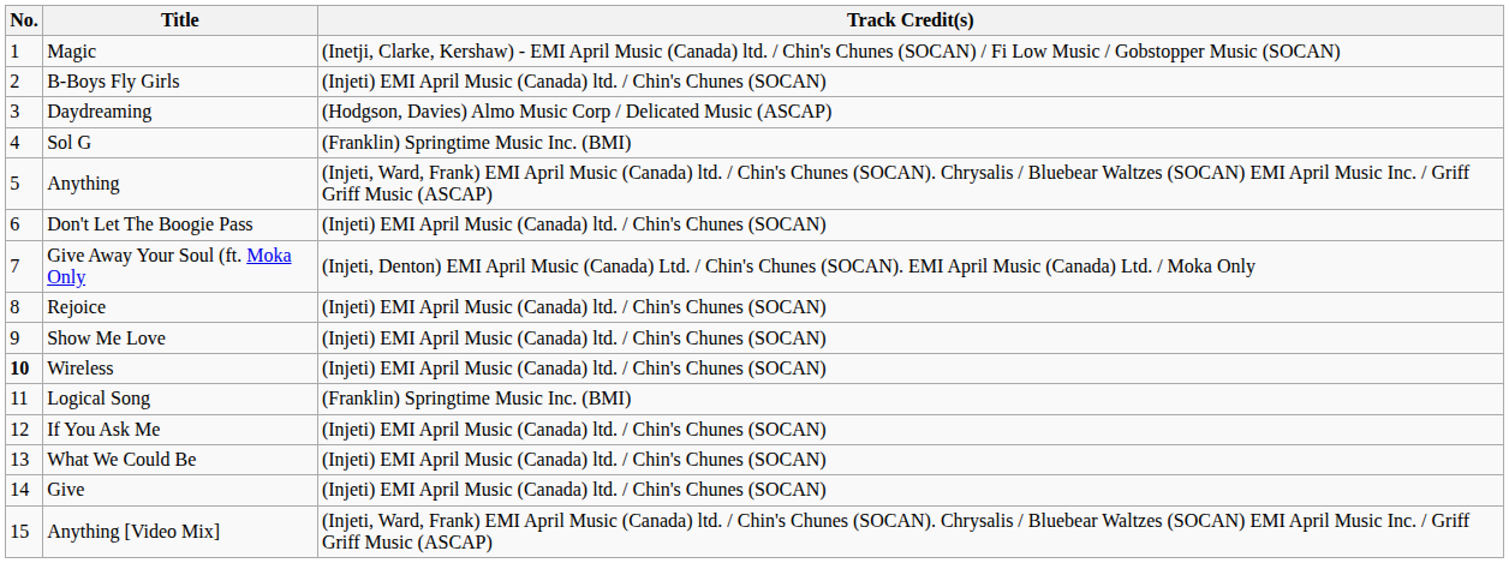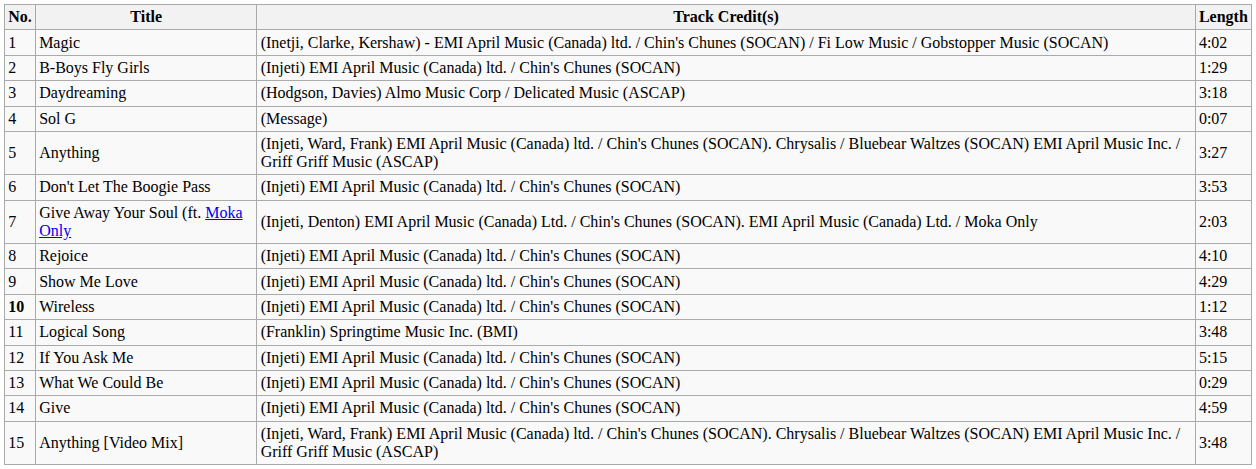+ column: Length | 4:02 | 1:29 | 3:18 | 0:07 | 3:27 | 3:53 | 2:03 | 4:10 | 4:29 | 1:12 | 3:48 | 5:15 | 0:29 | 4:59 | 3:48
Sol G | Track Credit(s): (Franklin) Springtime Music Inc. (BMI) -> (Message)
